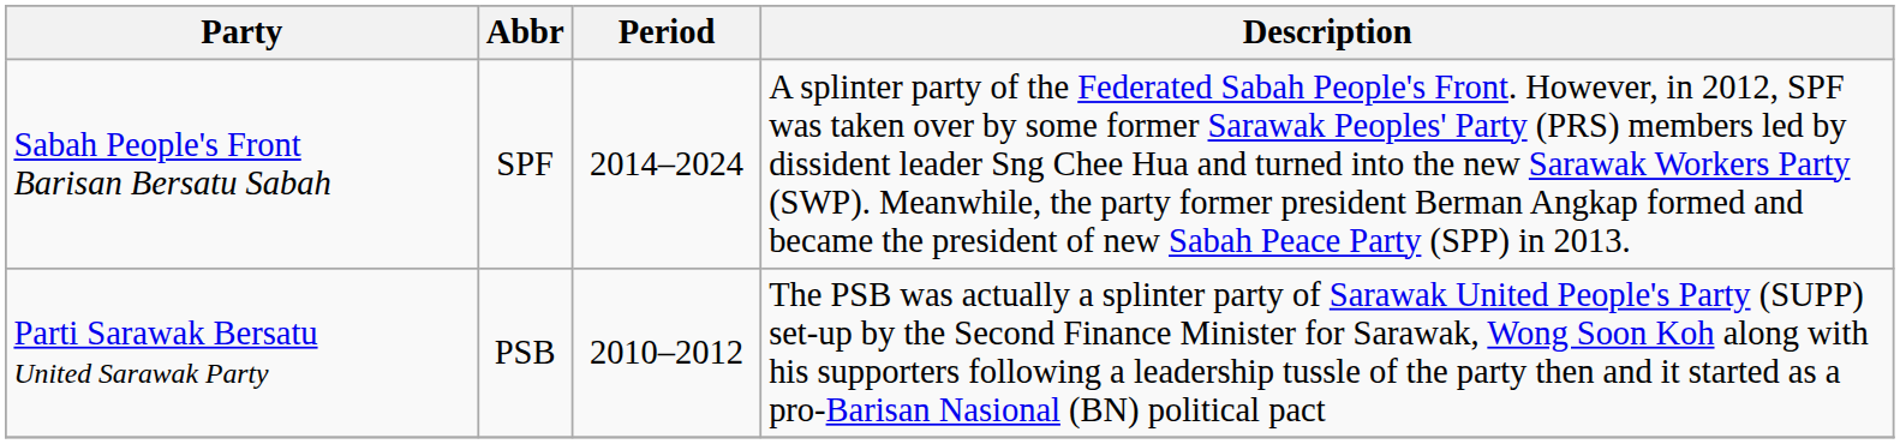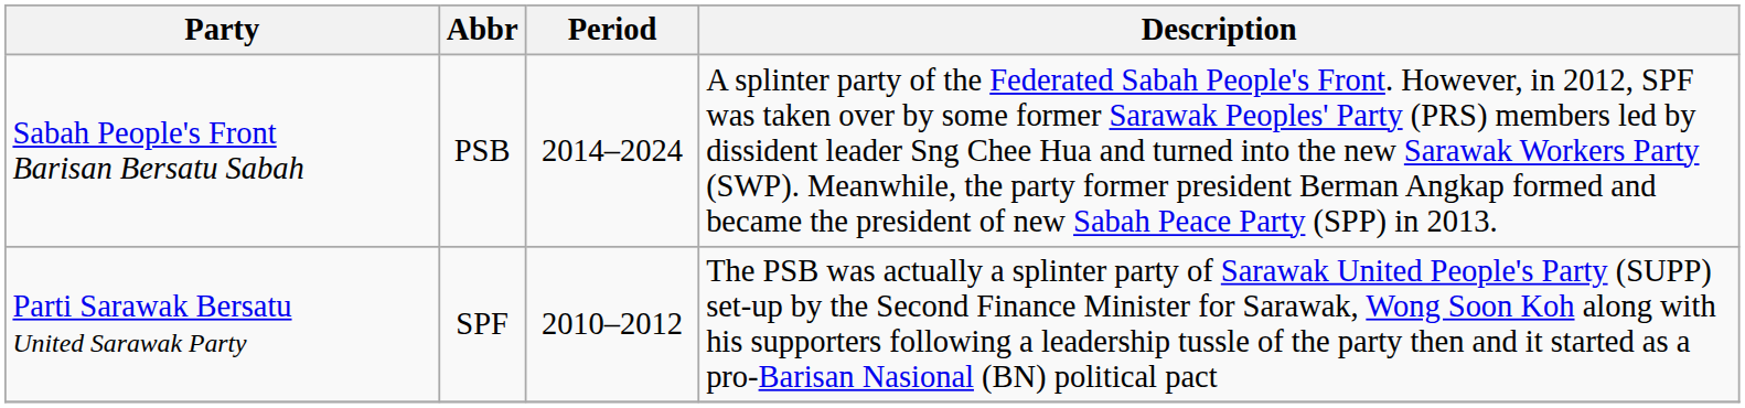Sabah People's Front Barisan Bersatu Sabah | Abbr: SPF -> PSB
Parti Sarawak Bersatu United Sarawak Party | Abbr: PSB -> SPF
